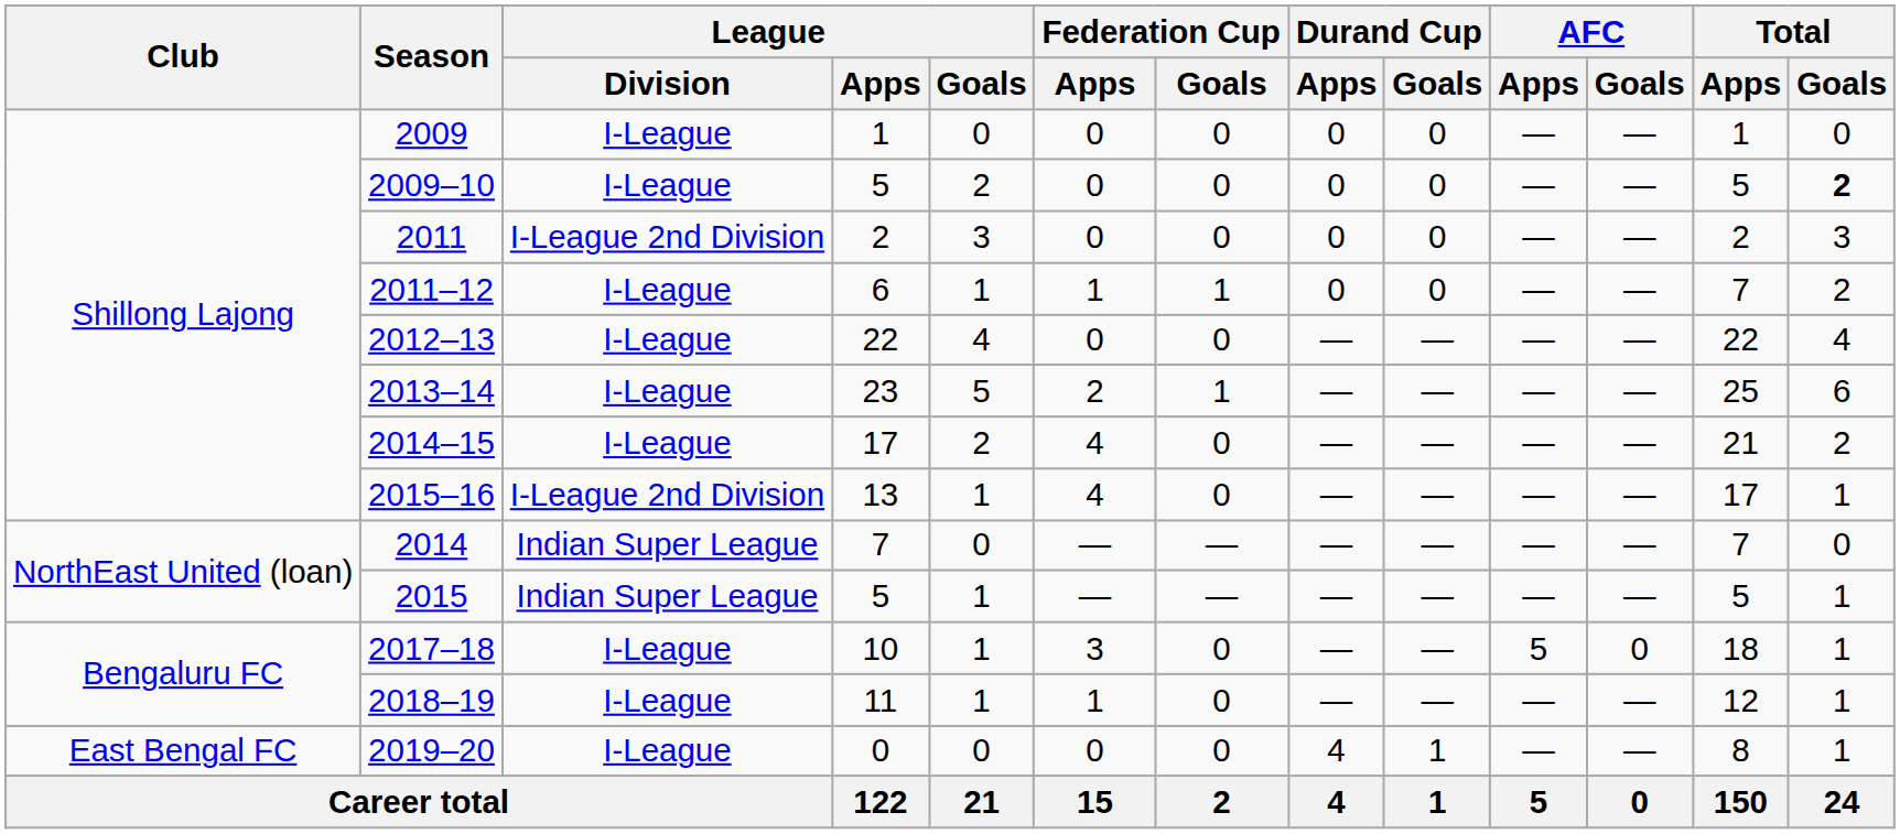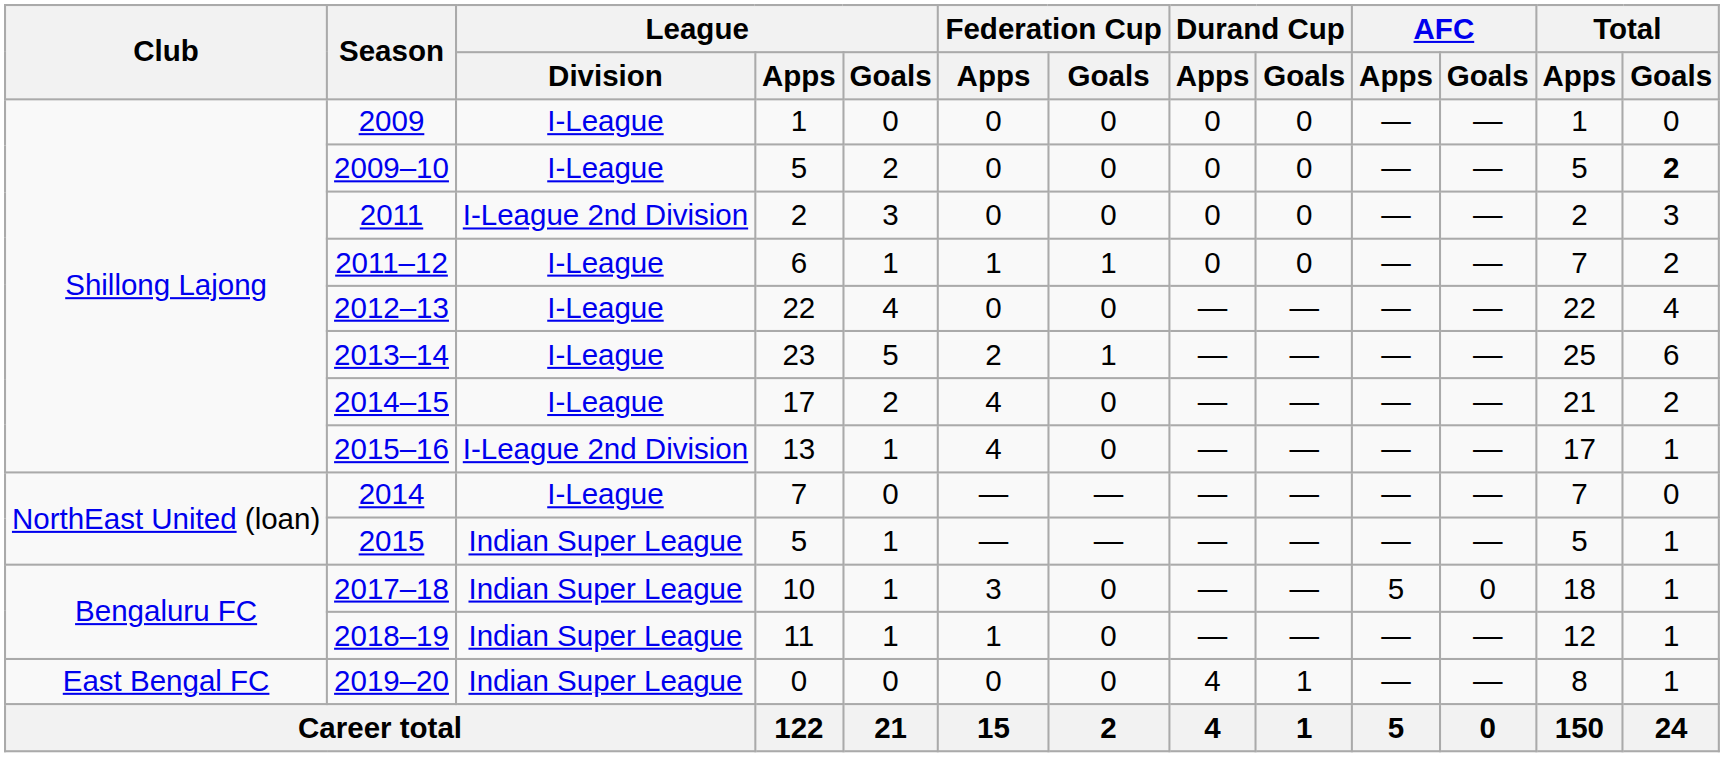2014 | League / Division: Indian Super League -> I-League
2017–18 | League / Division: I-League -> Indian Super League
2018–19 | League / Division: I-League -> Indian Super League
2019–20 | League / Division: I-League -> Indian Super League
